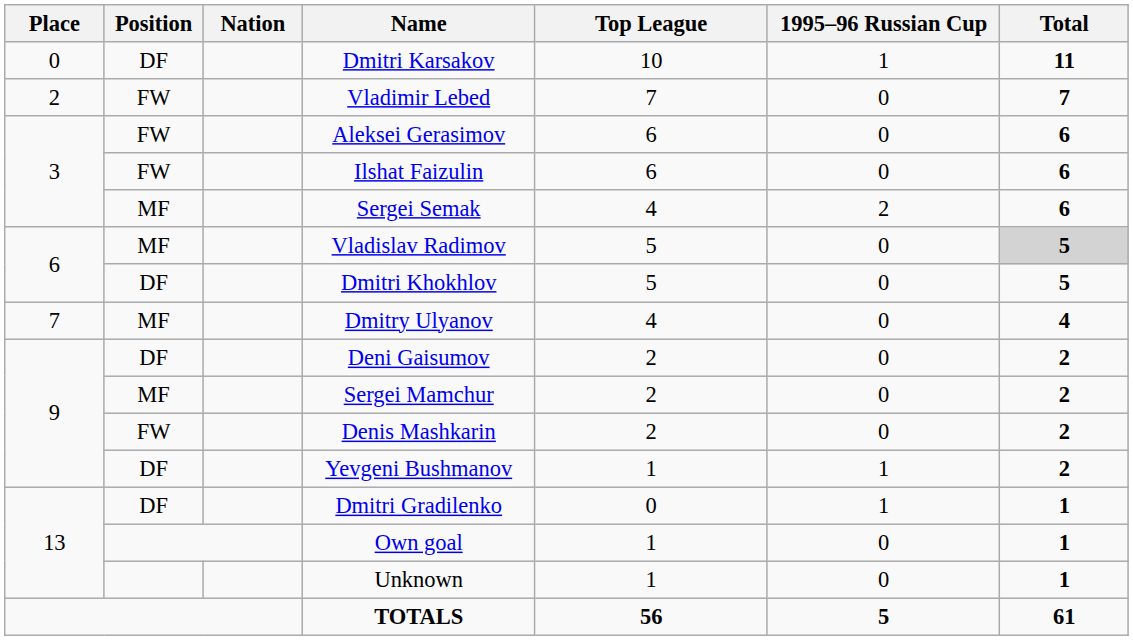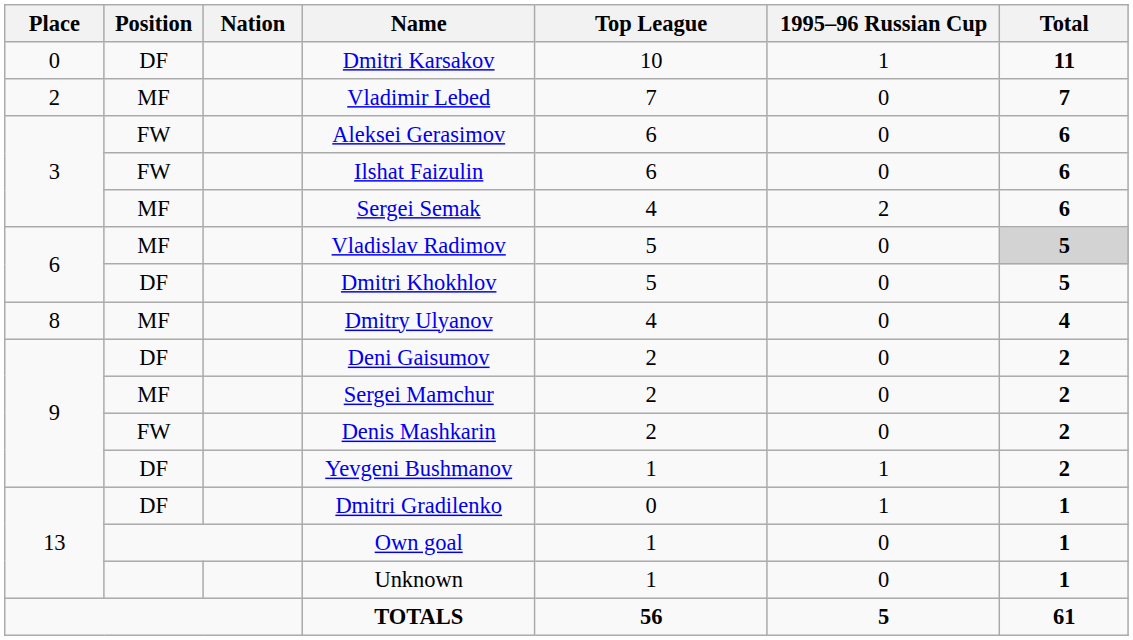Vladimir Lebed | Position: FW -> MF
Dmitry Ulyanov | Place: 7 -> 8
